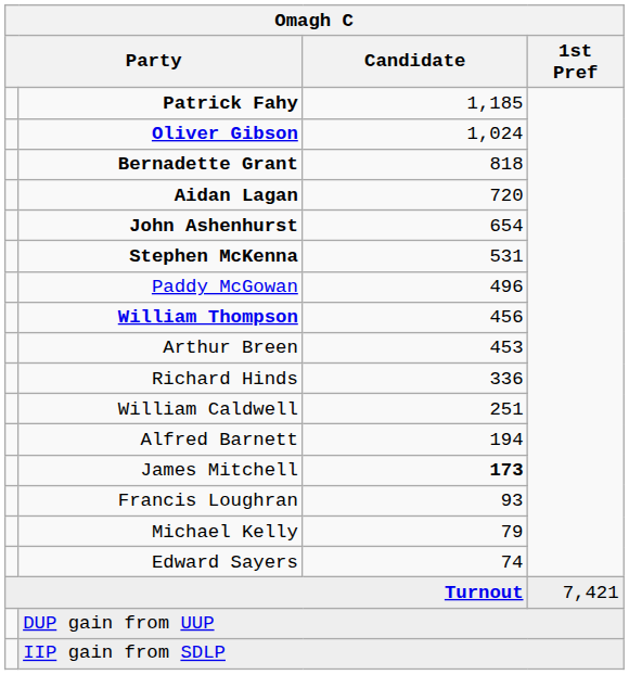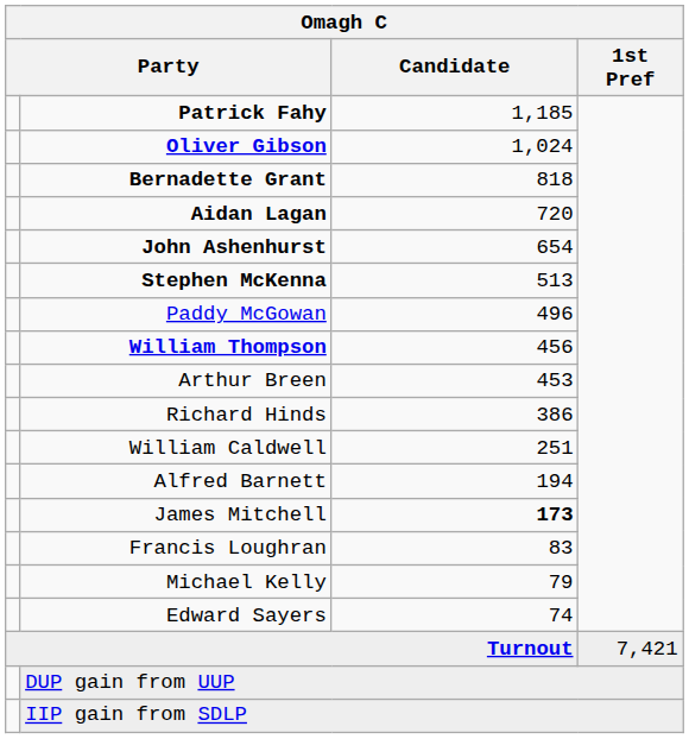Stephen McKenna | Candidate: 531 -> 513
Richard Hinds | Candidate: 336 -> 386
Francis Loughran | Candidate: 93 -> 83
